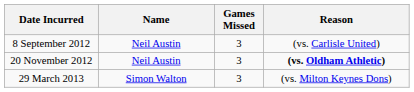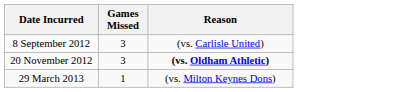- column: Name | Neil Austin | Neil Austin | Simon Walton
29 March 2013 | Games Missed: 3 -> 1
